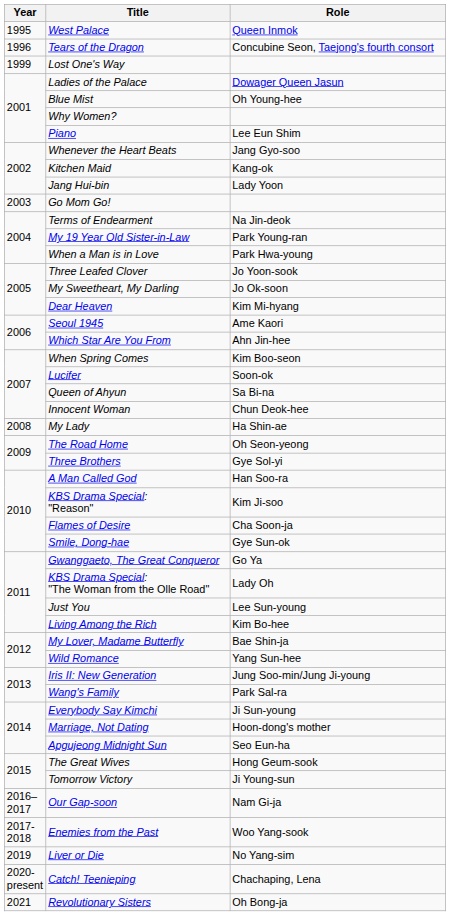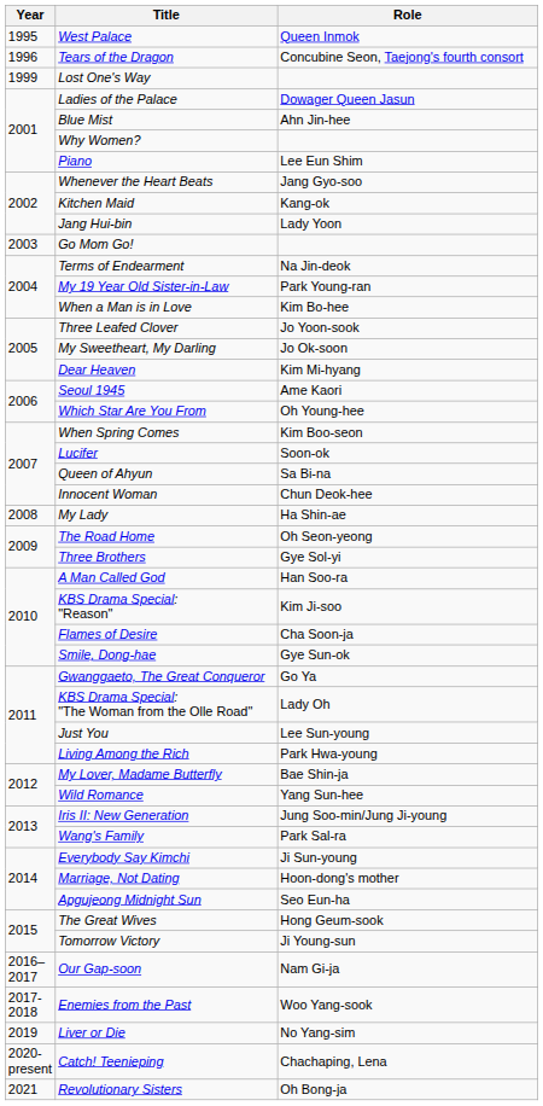Blue Mist | Role: Oh Young-hee -> Ahn Jin-hee
When a Man is in Love | Role: Park Hwa-young -> Kim Bo-hee
Which Star Are You From | Role: Ahn Jin-hee -> Oh Young-hee
Living Among the Rich | Role: Kim Bo-hee -> Park Hwa-young
